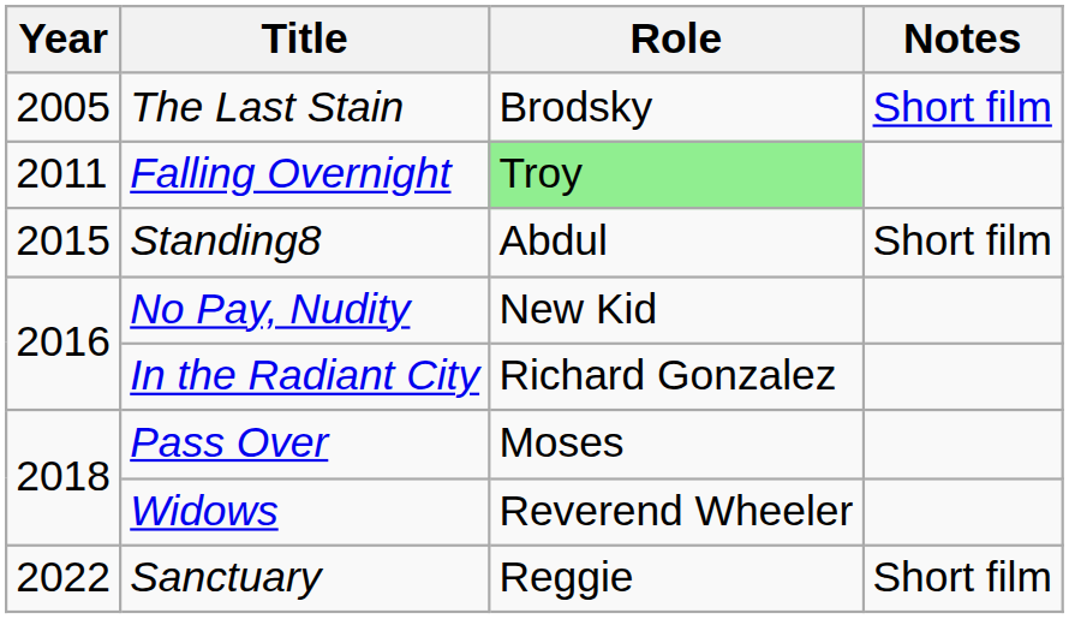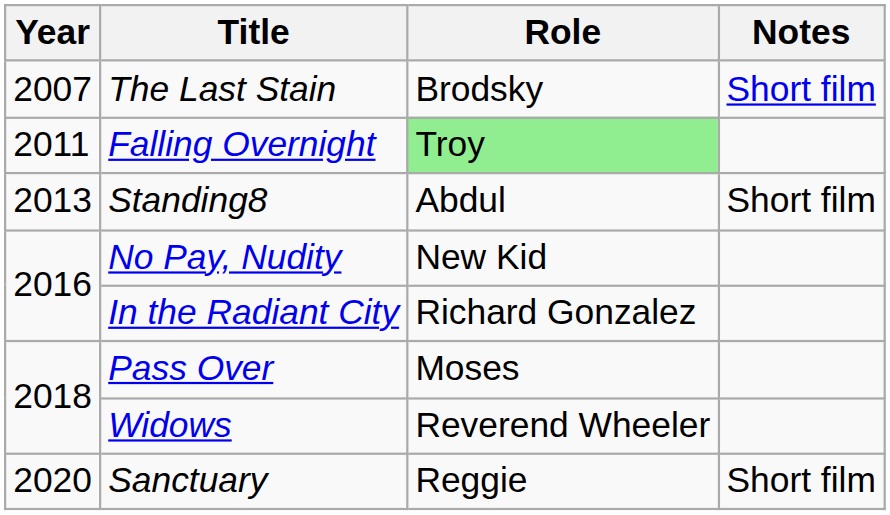The Last Stain | Year: 2005 -> 2007
Standing8 | Year: 2015 -> 2013
Sanctuary | Year: 2022 -> 2020
